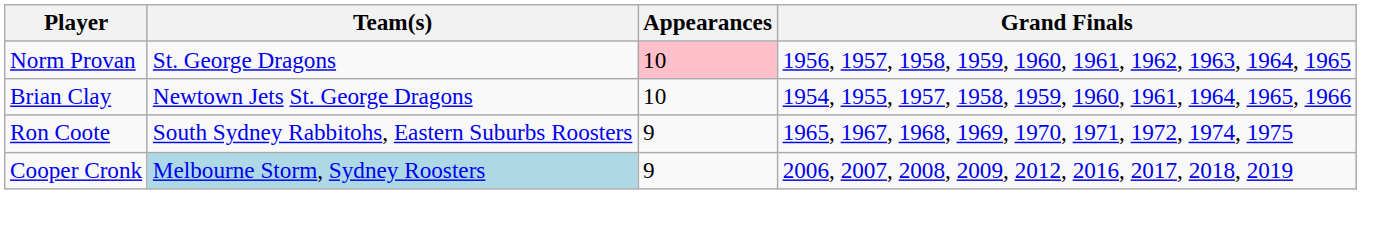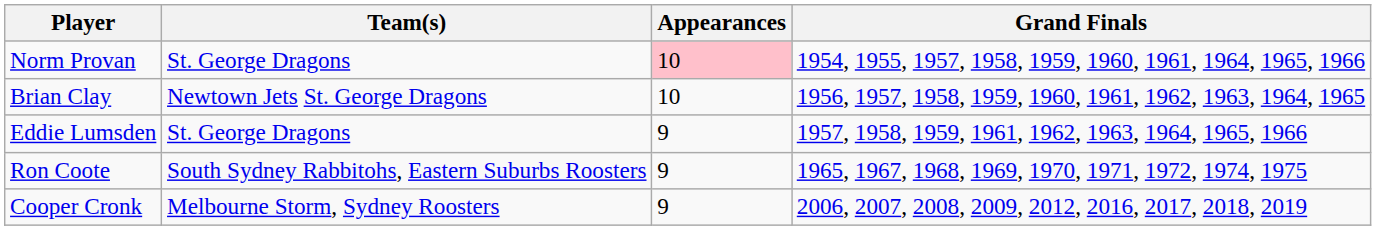Norm Provan | Grand Finals: 1956, 1957, 1958, 1959, 1960, 1961, 1962, 1963, 1964, 1965 -> 1954, 1955, 1957, 1958, 1959, 1960, 1961, 1964, 1965, 1966
Brian Clay | Grand Finals: 1954, 1955, 1957, 1958, 1959, 1960, 1961, 1964, 1965, 1966 -> 1956, 1957, 1958, 1959, 1960, 1961, 1962, 1963, 1964, 1965
+ row: Eddie Lumsden | St. George Dragons | 9 | 1957, 1958, 1959, 1961, 1962, 1963, 1964, 1965, 1966
Cooper Cronk | Team(s): lightblue background -> no background
